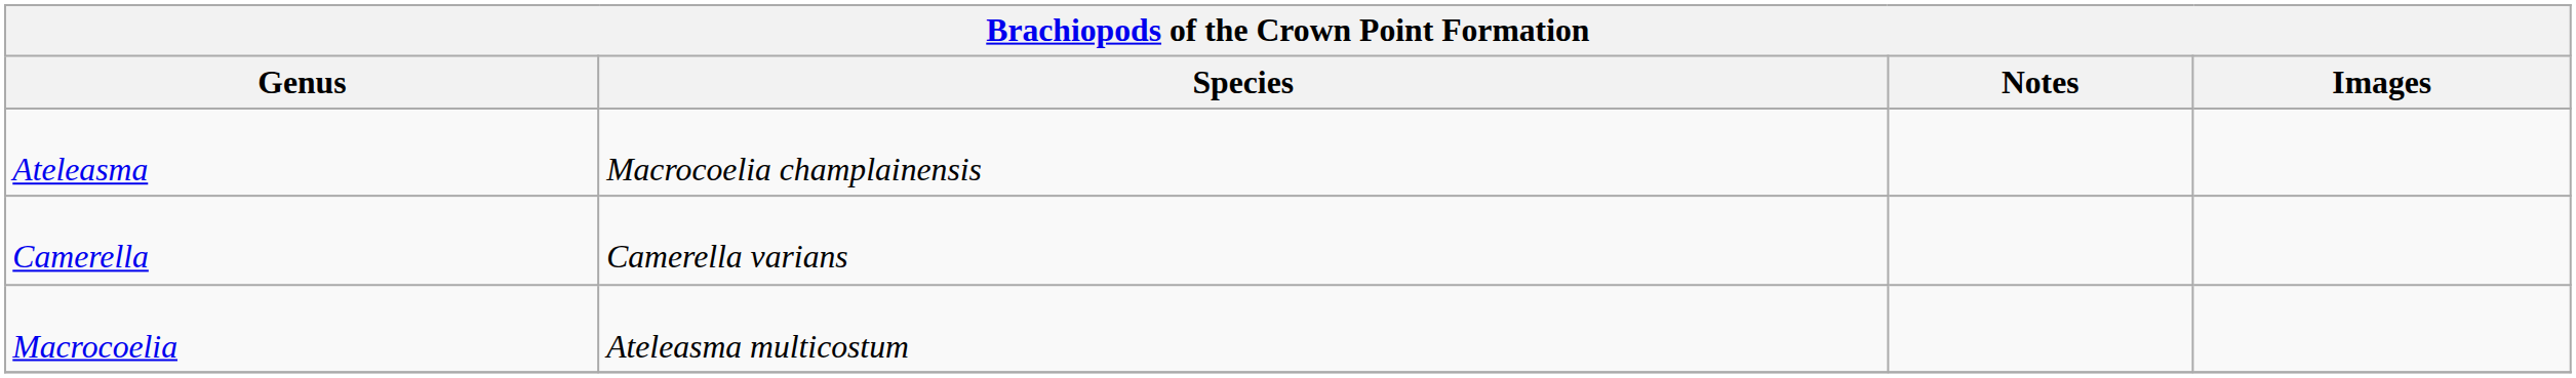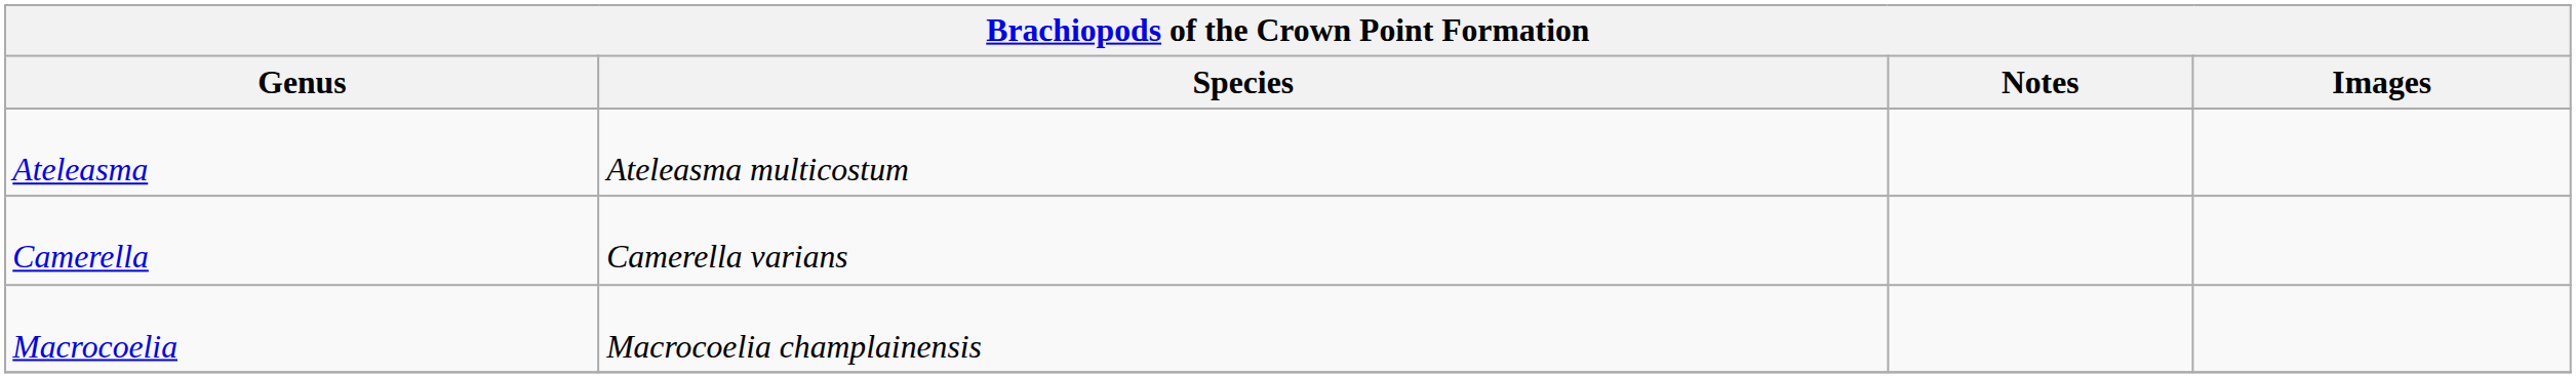Ateleasma | Species: Macrocoelia champlainensis -> Ateleasma multicostum
Macrocoelia | Species: Ateleasma multicostum -> Macrocoelia champlainensis
